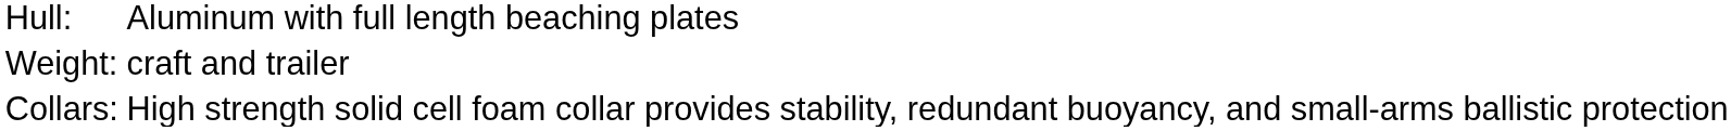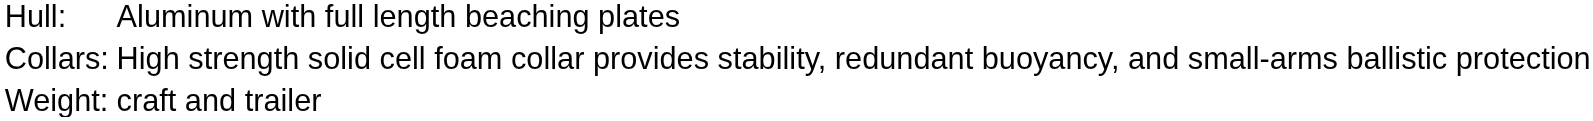rows swapped: Collars: <-> Weight:
